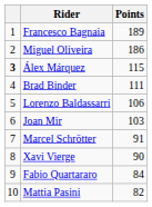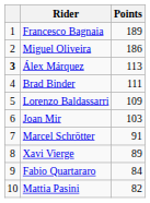Álex Márquez | Points: 115 -> 113
Lorenzo Baldassarri | Points: 106 -> 109
Xavi Vierge | Points: 90 -> 89
